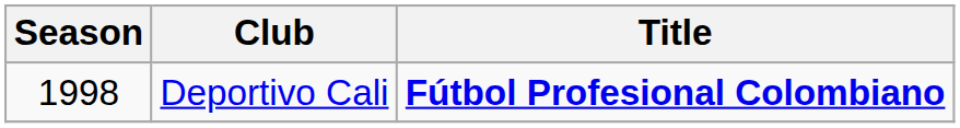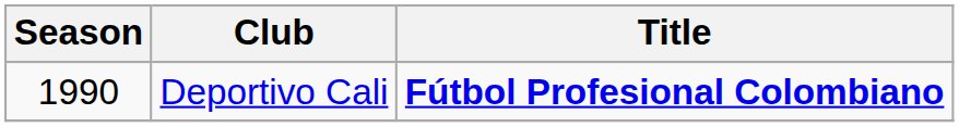Deportivo Cali | Season: 1998 -> 1990
